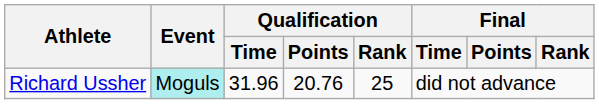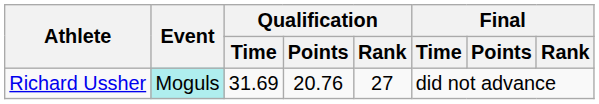Richard Ussher | Qualification / Time: 31.96 -> 31.69
Richard Ussher | Qualification / Rank: 25 -> 27
